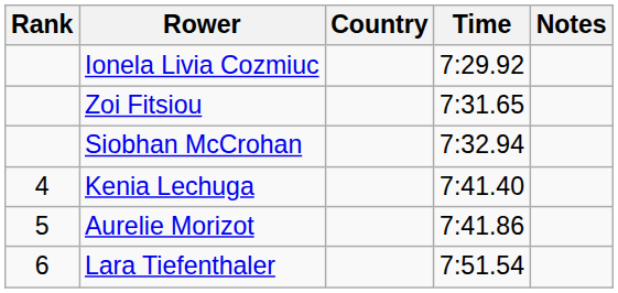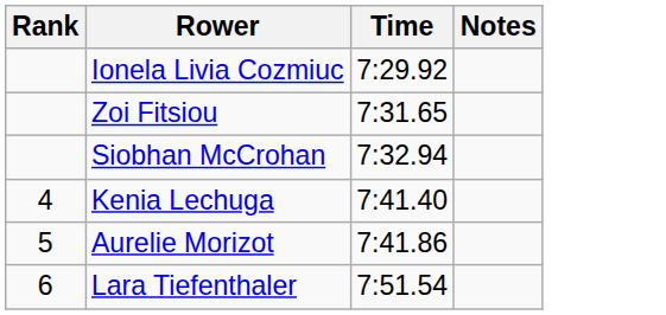- column: Country
